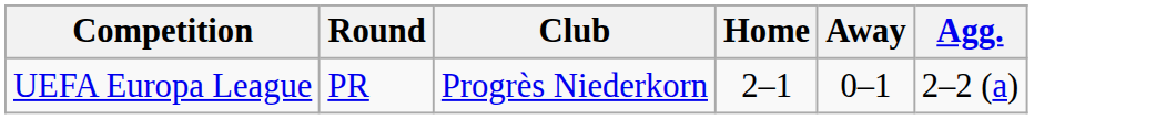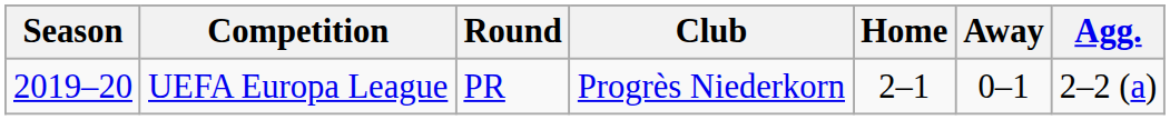+ column: Season | 2019–20
